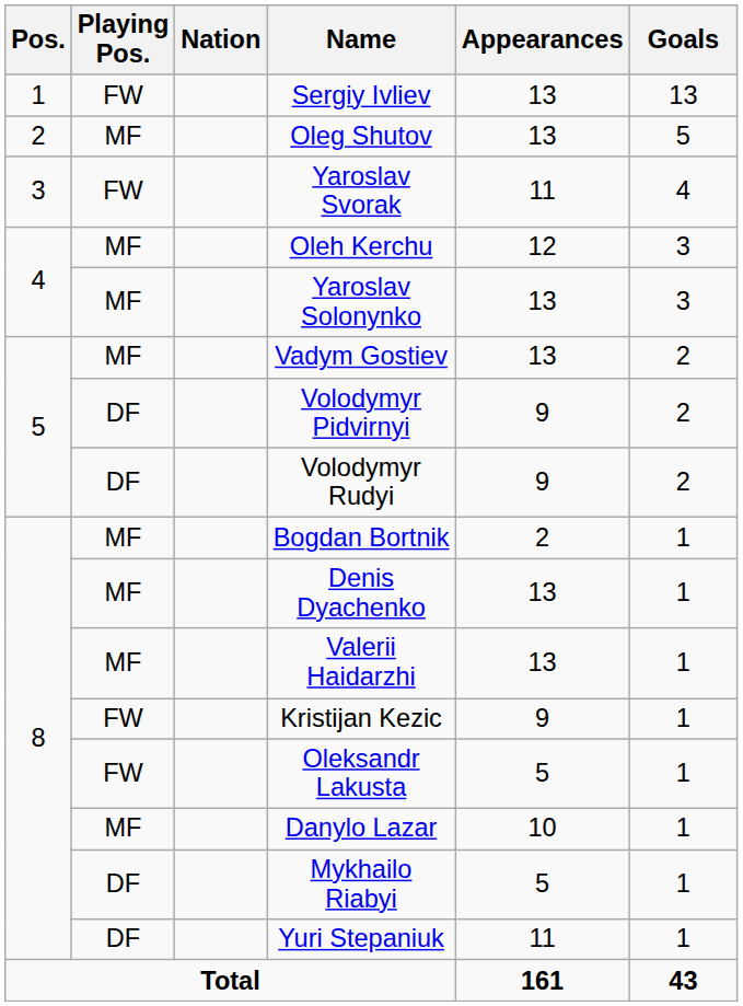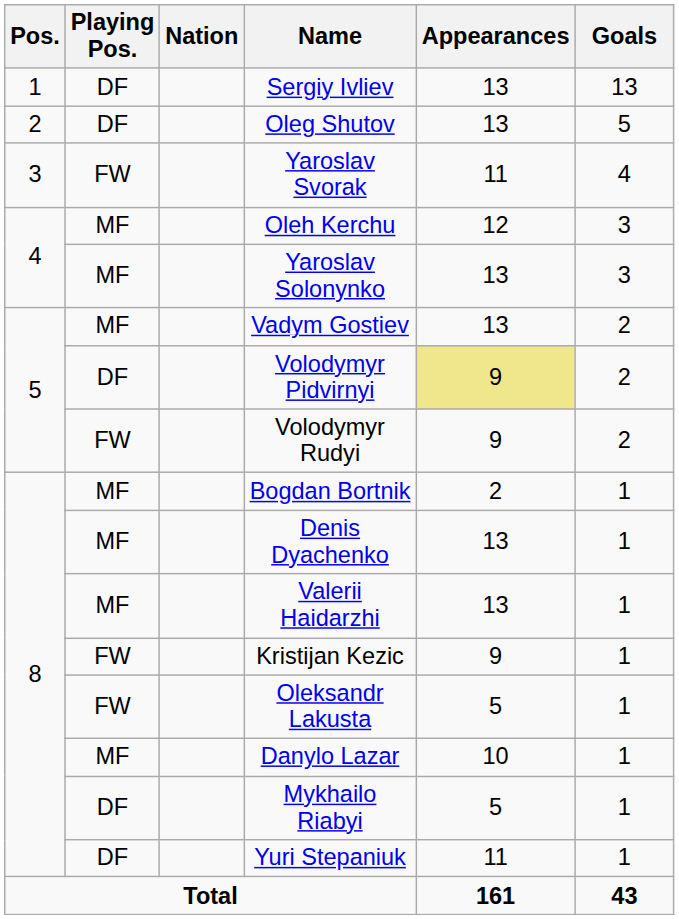Sergiy Ivliev | Playing Pos.: FW -> DF
Oleg Shutov | Playing Pos.: MF -> DF
Volodymyr Pidvirnyi | Appearances: no background -> khaki background
Volodymyr Rudyi | Playing Pos.: DF -> FW
